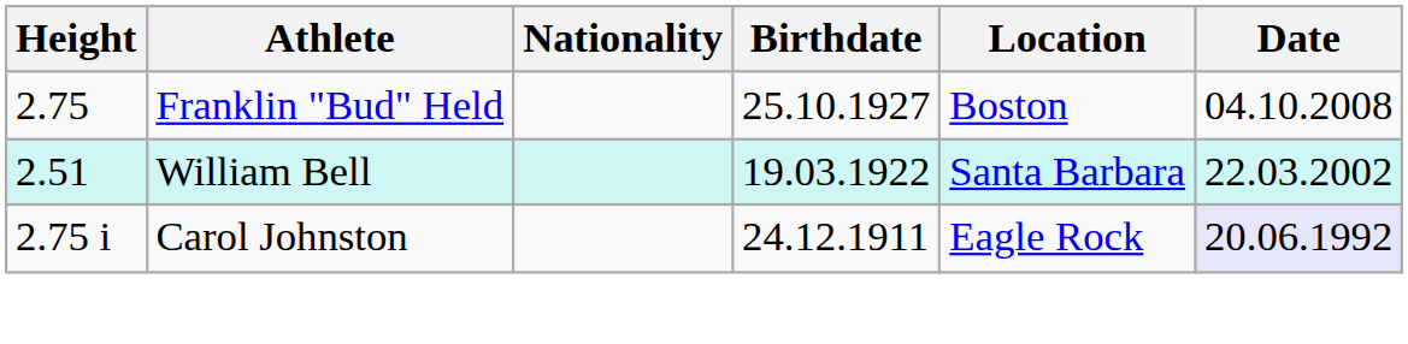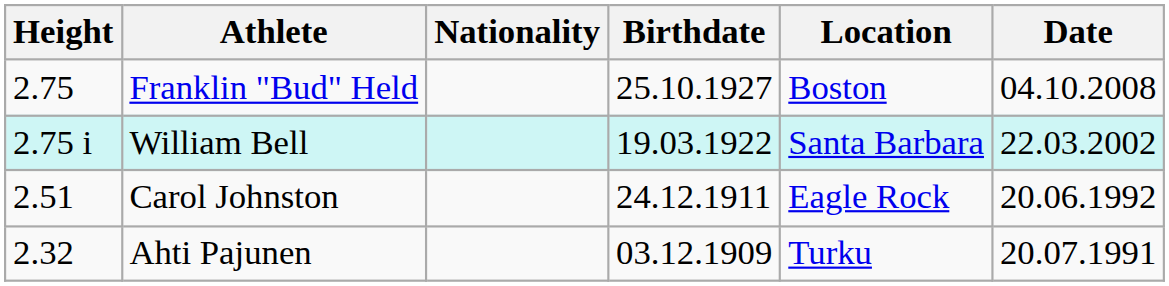William Bell | Height: 2.51 -> 2.75 i
Carol Johnston | Height: 2.75 i -> 2.51
Carol Johnston | Date: lavender background -> no background
+ row: 2.32 | Ahti Pajunen | 03.12.1909 | Turku | 20.07.1991
